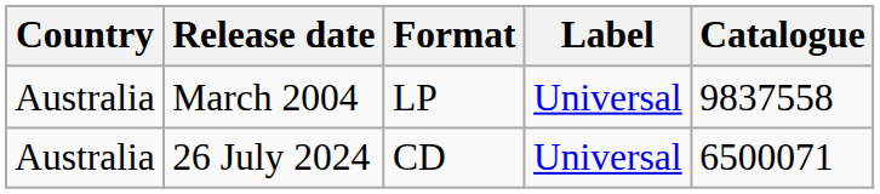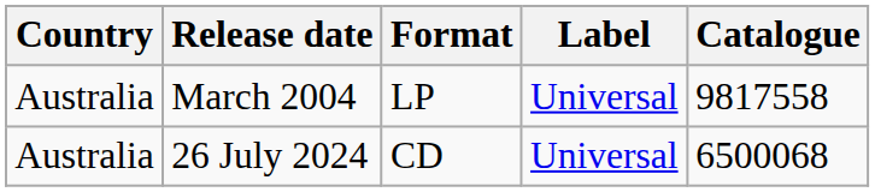March 2004 | Catalogue: 9837558 -> 9817558
26 July 2024 | Catalogue: 6500071 -> 6500068
